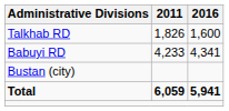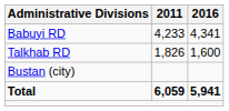rows swapped: Babuyi RD <-> Talkhab RD
